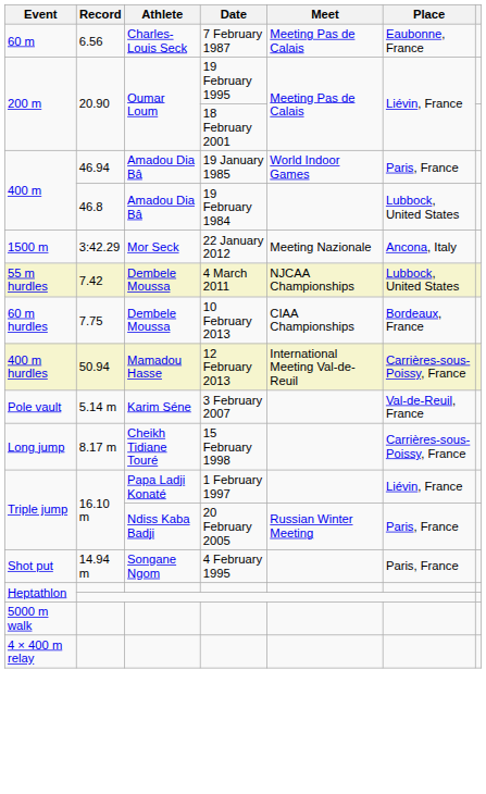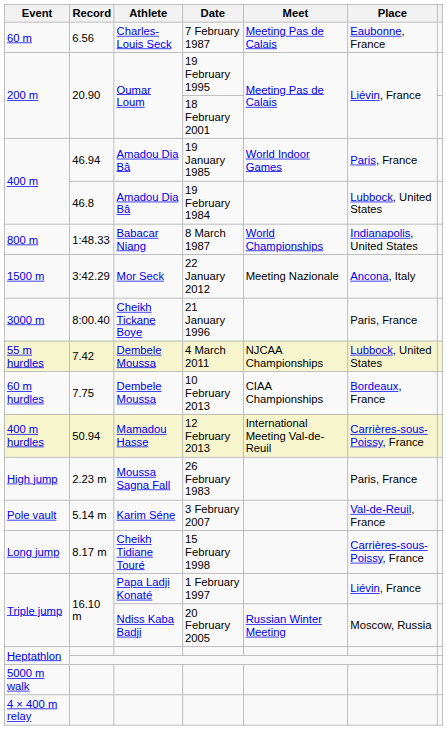+ row: 800 m | 1:48.33 | Babacar Niang | 8 March 1987 | World Championships | Indianapolis, United States
+ row: 3000 m | 8:00.40 | Cheikh Tickane Boye | 21 January 1996 | Paris, France
+ row: High jump | 2.23 m | Moussa Sagna Fall | 26 February 1983 | Paris, France
20 February 2005 | Place: Paris, France -> Moscow, Russia
- row: Shot put | 14.94 m | Songane Ngom | 4 February 1995 | Paris, France
